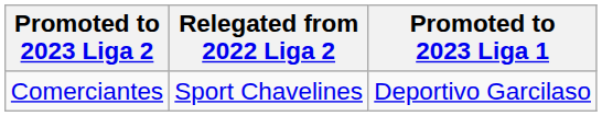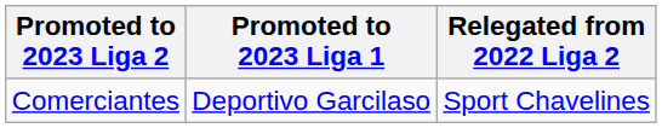columns swapped: Relegated from 2022 Liga 2 <-> Promoted to 2023 Liga 1
